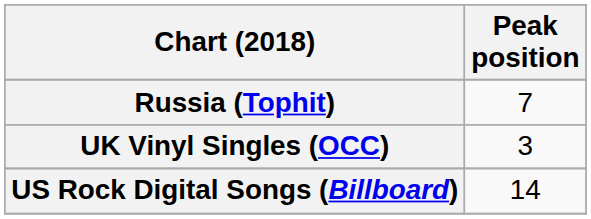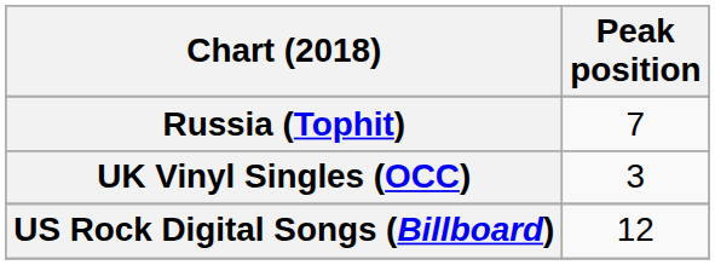US Rock Digital Songs (Billboard) | Peak position: 14 -> 12
